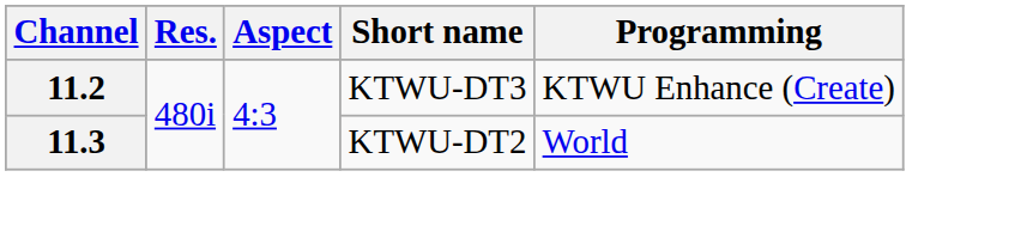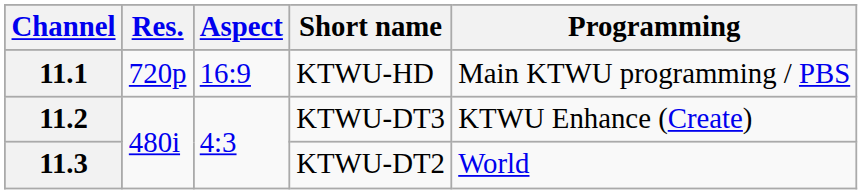+ row: 11.1 | 720p | 16:9 | KTWU-HD | Main KTWU programming / PBS
